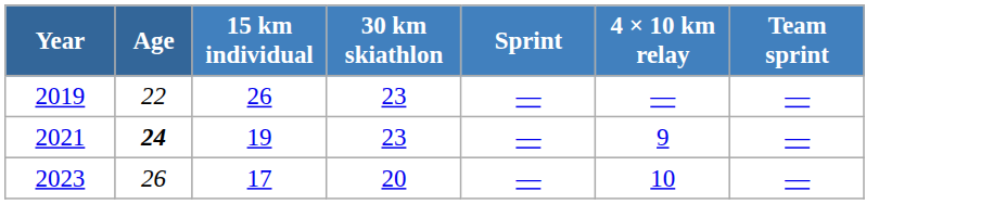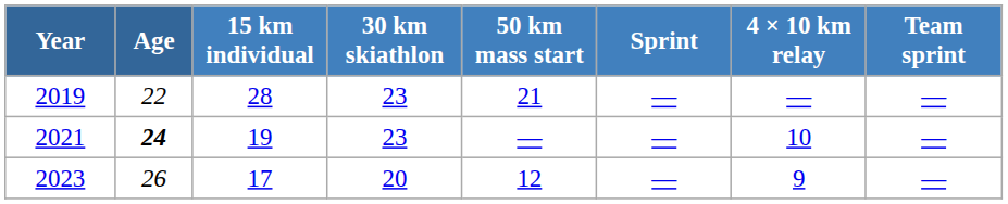+ column: 50 km mass start | 21 | — | 12
2019 | 15 km individual: 26 -> 28
2021 | 4 × 10 km relay: 9 -> 10
2023 | 4 × 10 km relay: 10 -> 9
